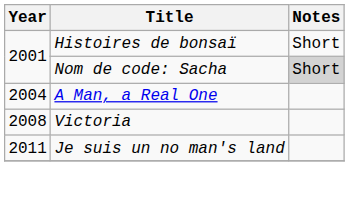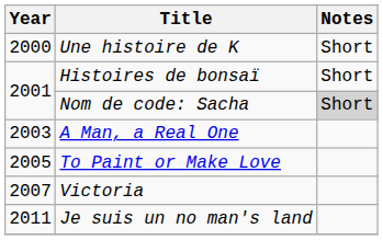+ row: 2000 | Une histoire de K | Short
A Man, a Real One | Year: 2004 -> 2003
+ row: 2005 | To Paint or Make Love
Victoria | Year: 2008 -> 2007
